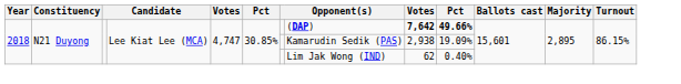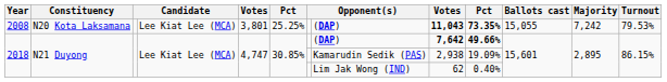+ row: 2008 | N20 Kota Laksamana | Lee Kiat Lee (MCA) | 3,801 | 25.25% | (DAP) | 11,043 | 73.35% | 15,055 | 7,242 | 79.53%
